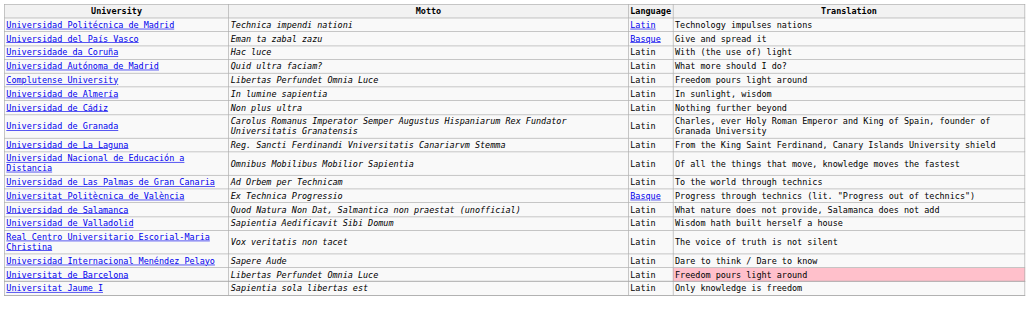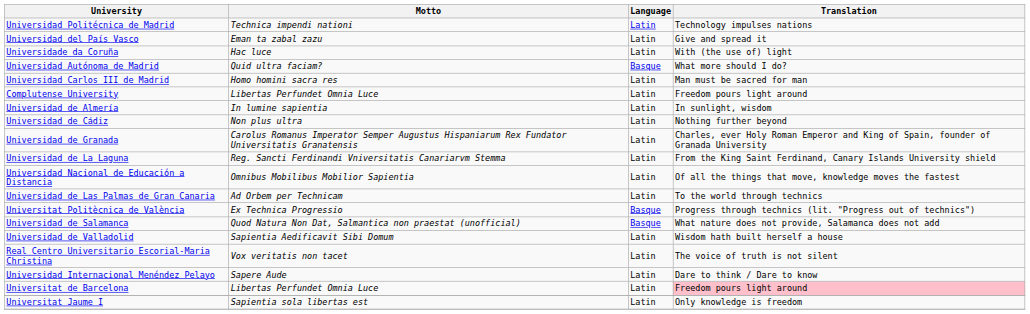Universidad del País Vasco | Language: Basque -> Latin
Universidad Autónoma de Madrid | Language: Latin -> Basque
+ row: Universidad Carlos III de Madrid | Homo homini sacra res | Latin | Man must be sacred for man
Universidad de Salamanca | Language: Latin -> Basque
